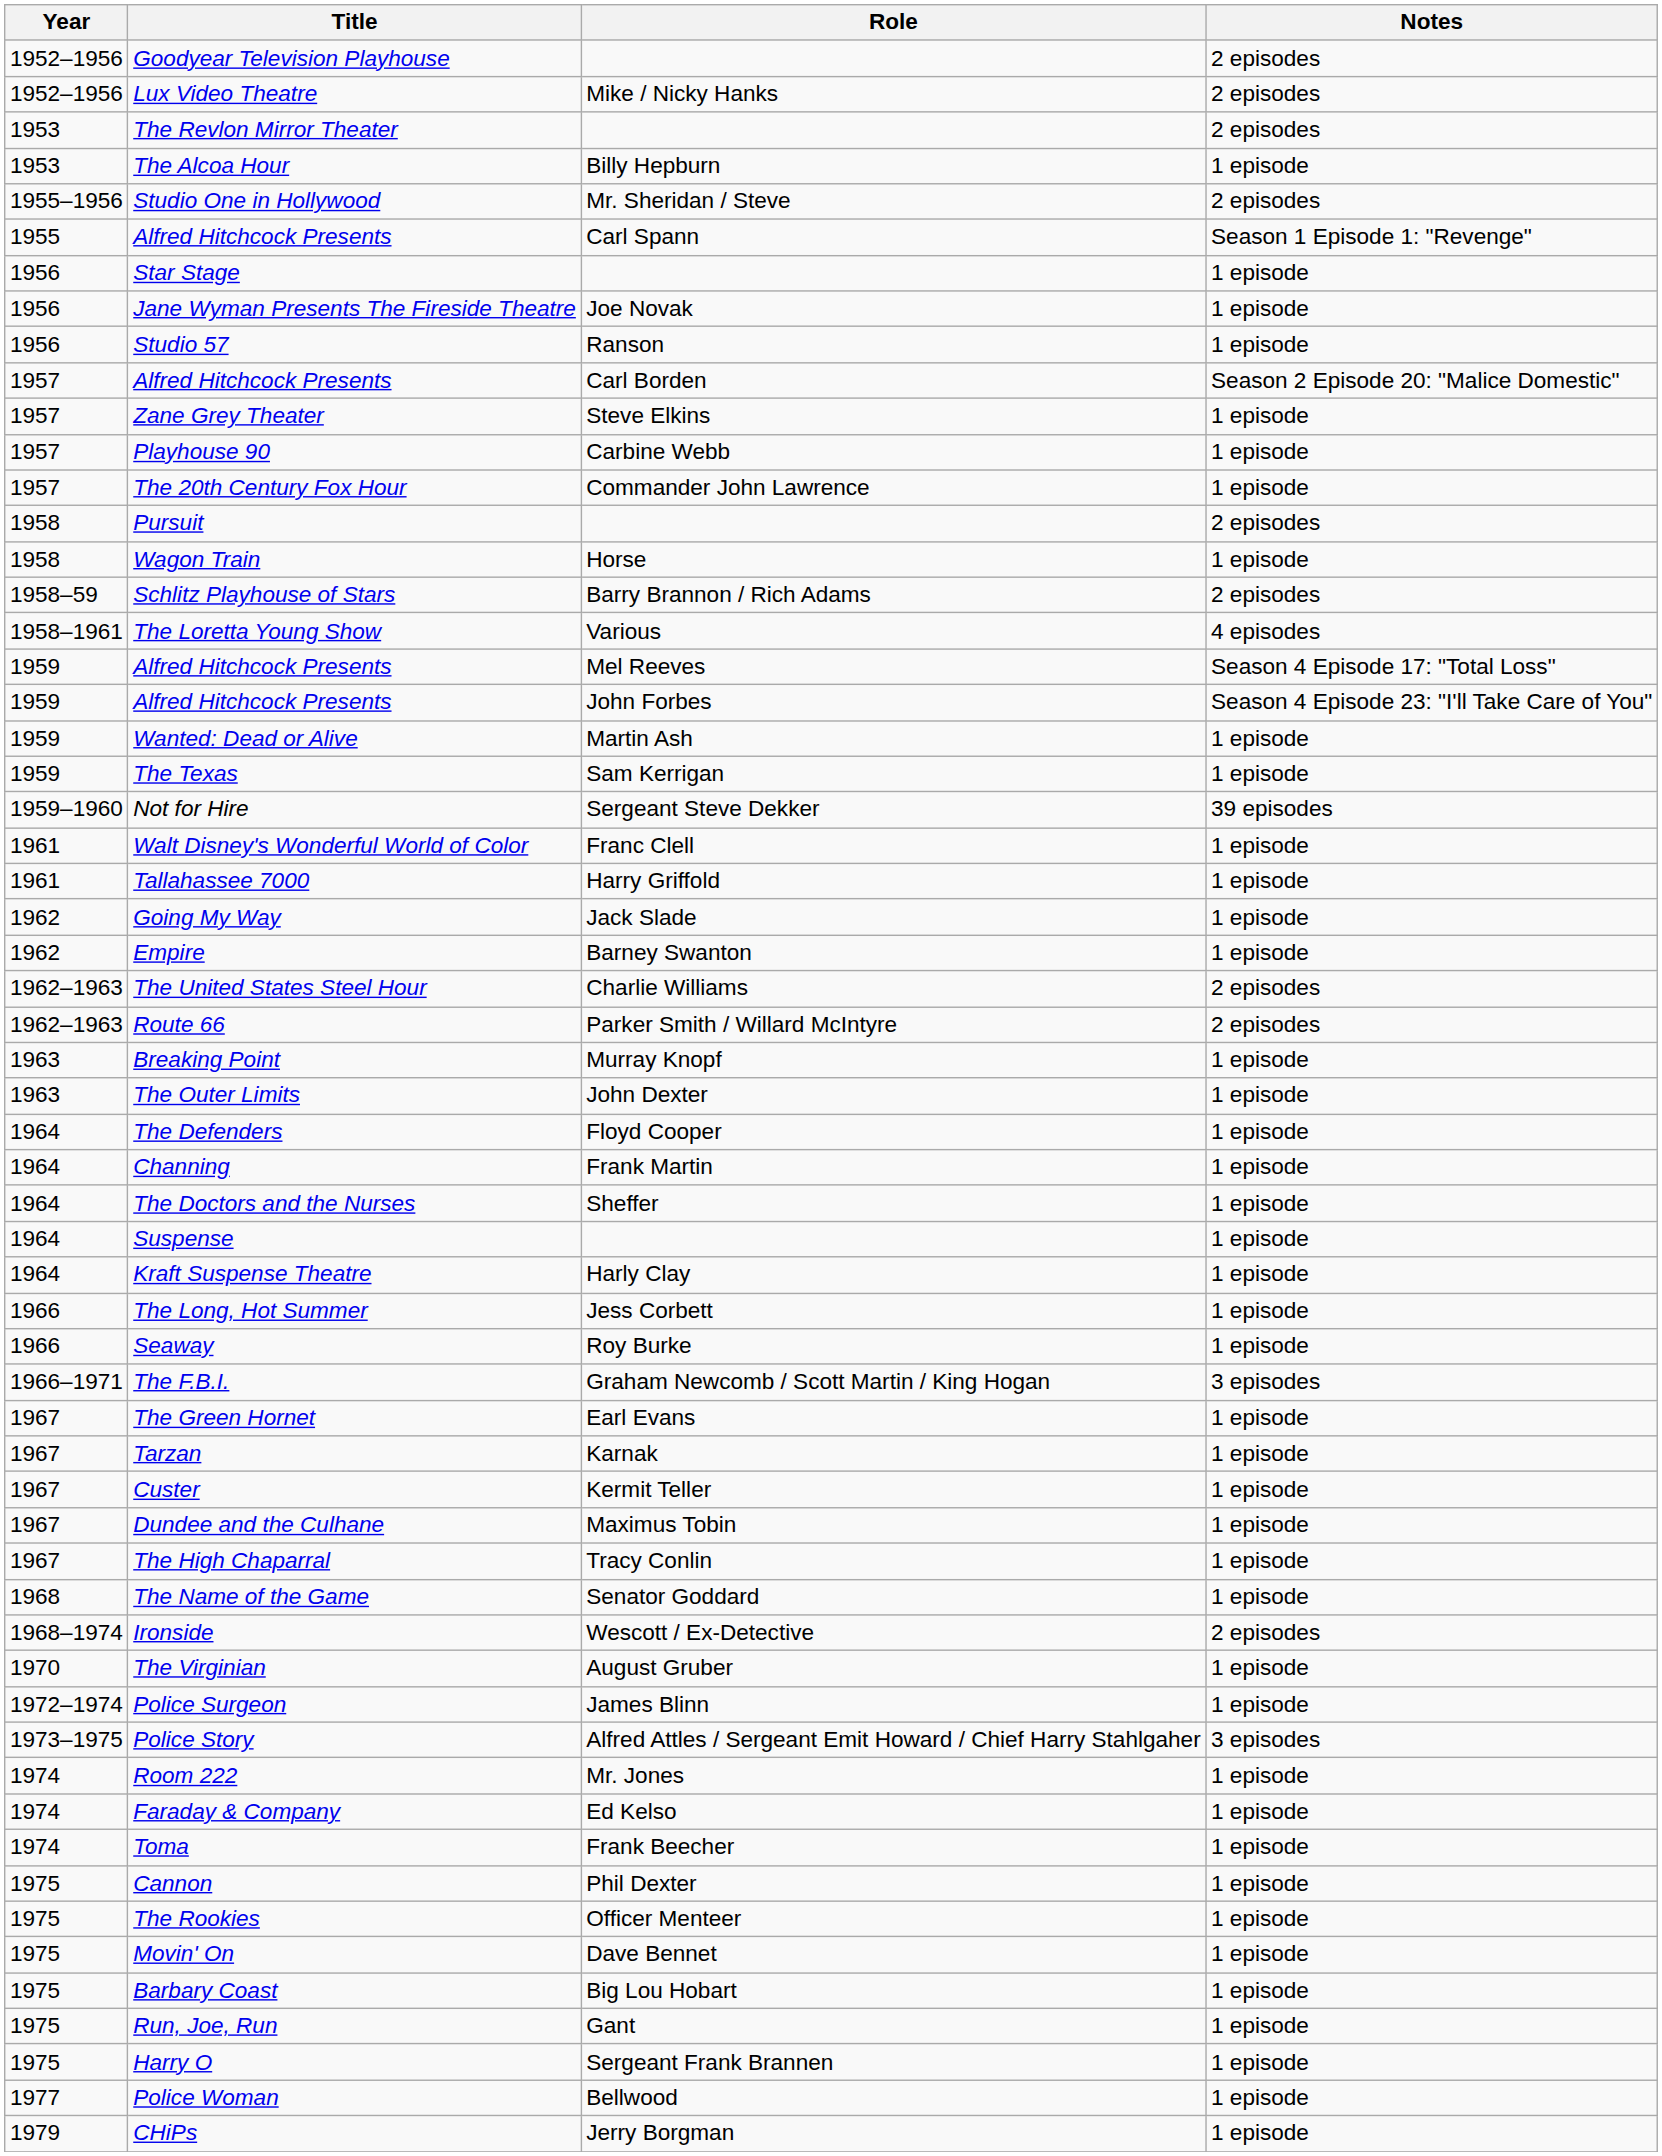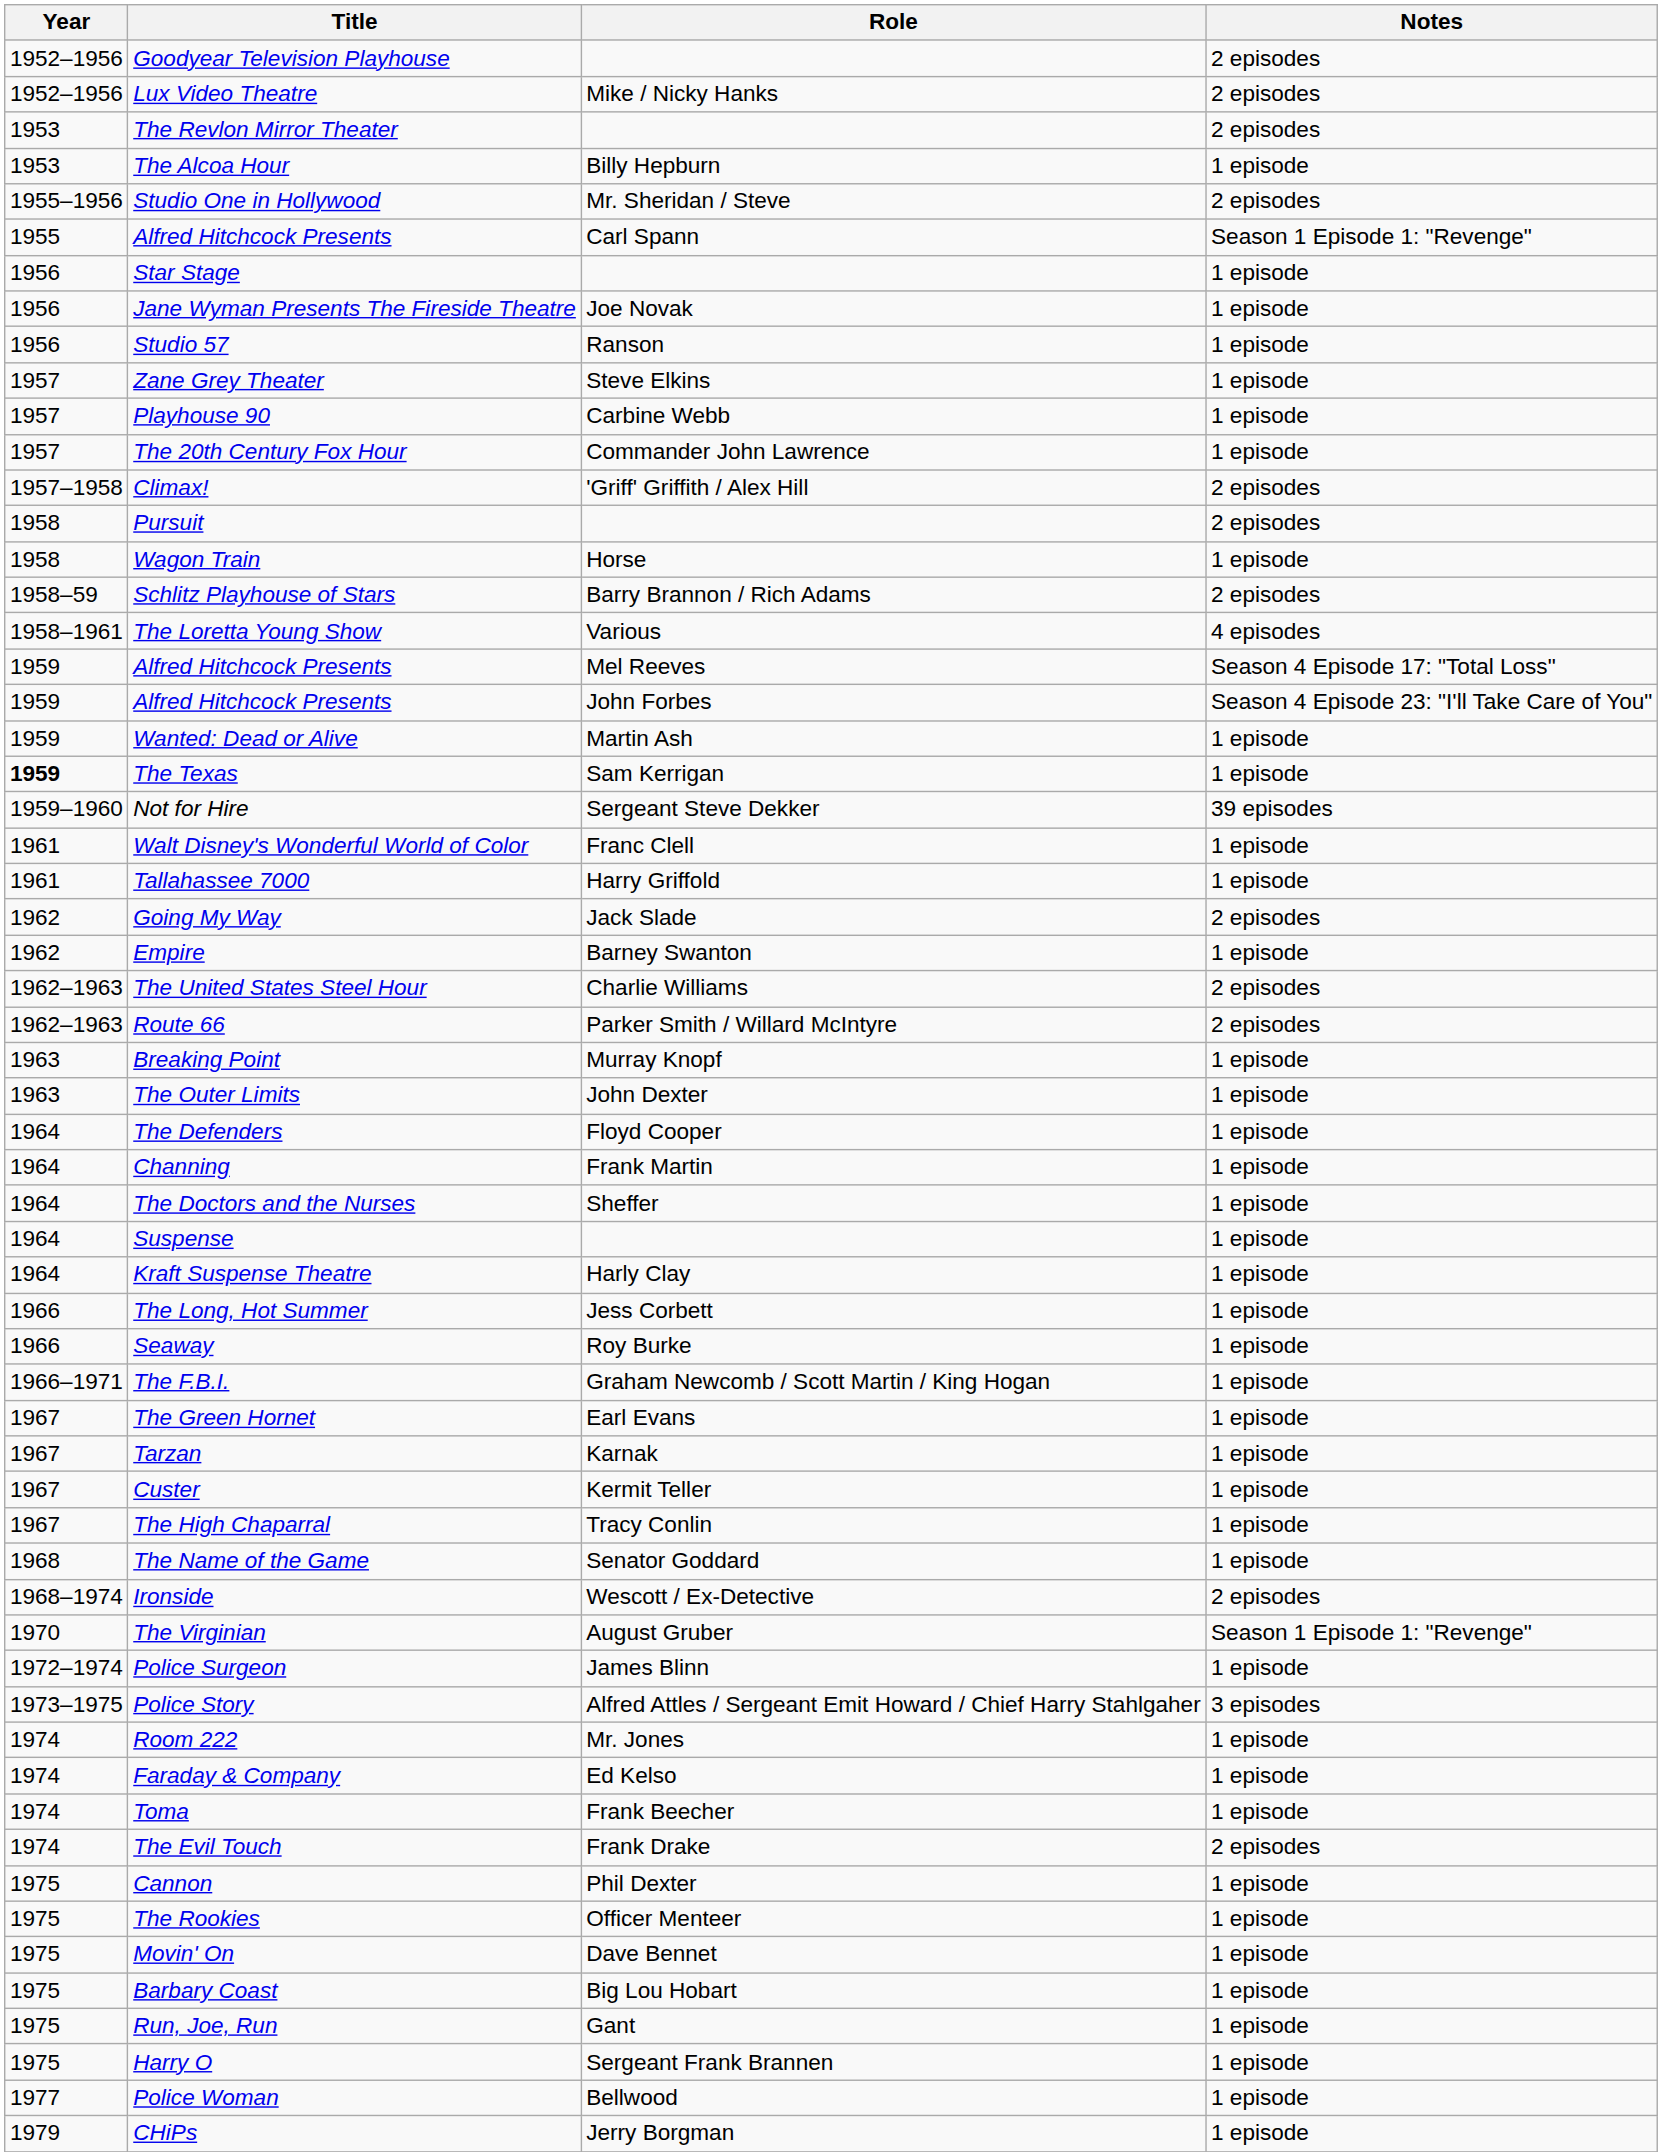- row: 1957 | Alfred Hitchcock Presents | Carl Borden | Season 2 Episode 20: "Malice Domestic"
+ row: 1957–1958 | Climax! | 'Griff' Griffith / Alex Hill | 2 episodes
The Texas | Year: normal -> bold
Going My Way | Notes: 1 episode -> 2 episodes
The F.B.I. | Notes: 3 episodes -> 1 episode
- row: 1967 | Dundee and the Culhane | Maximus Tobin | 1 episode
The Virginian | Notes: 1 episode -> Season 1 Episode 1: "Revenge"
+ row: 1974 | The Evil Touch | Frank Drake | 2 episodes
